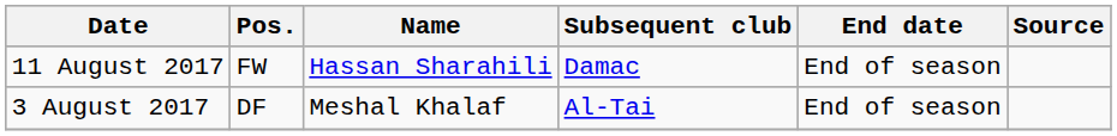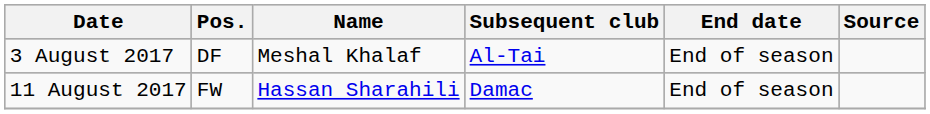rows swapped: 3 August 2017 <-> 11 August 2017
